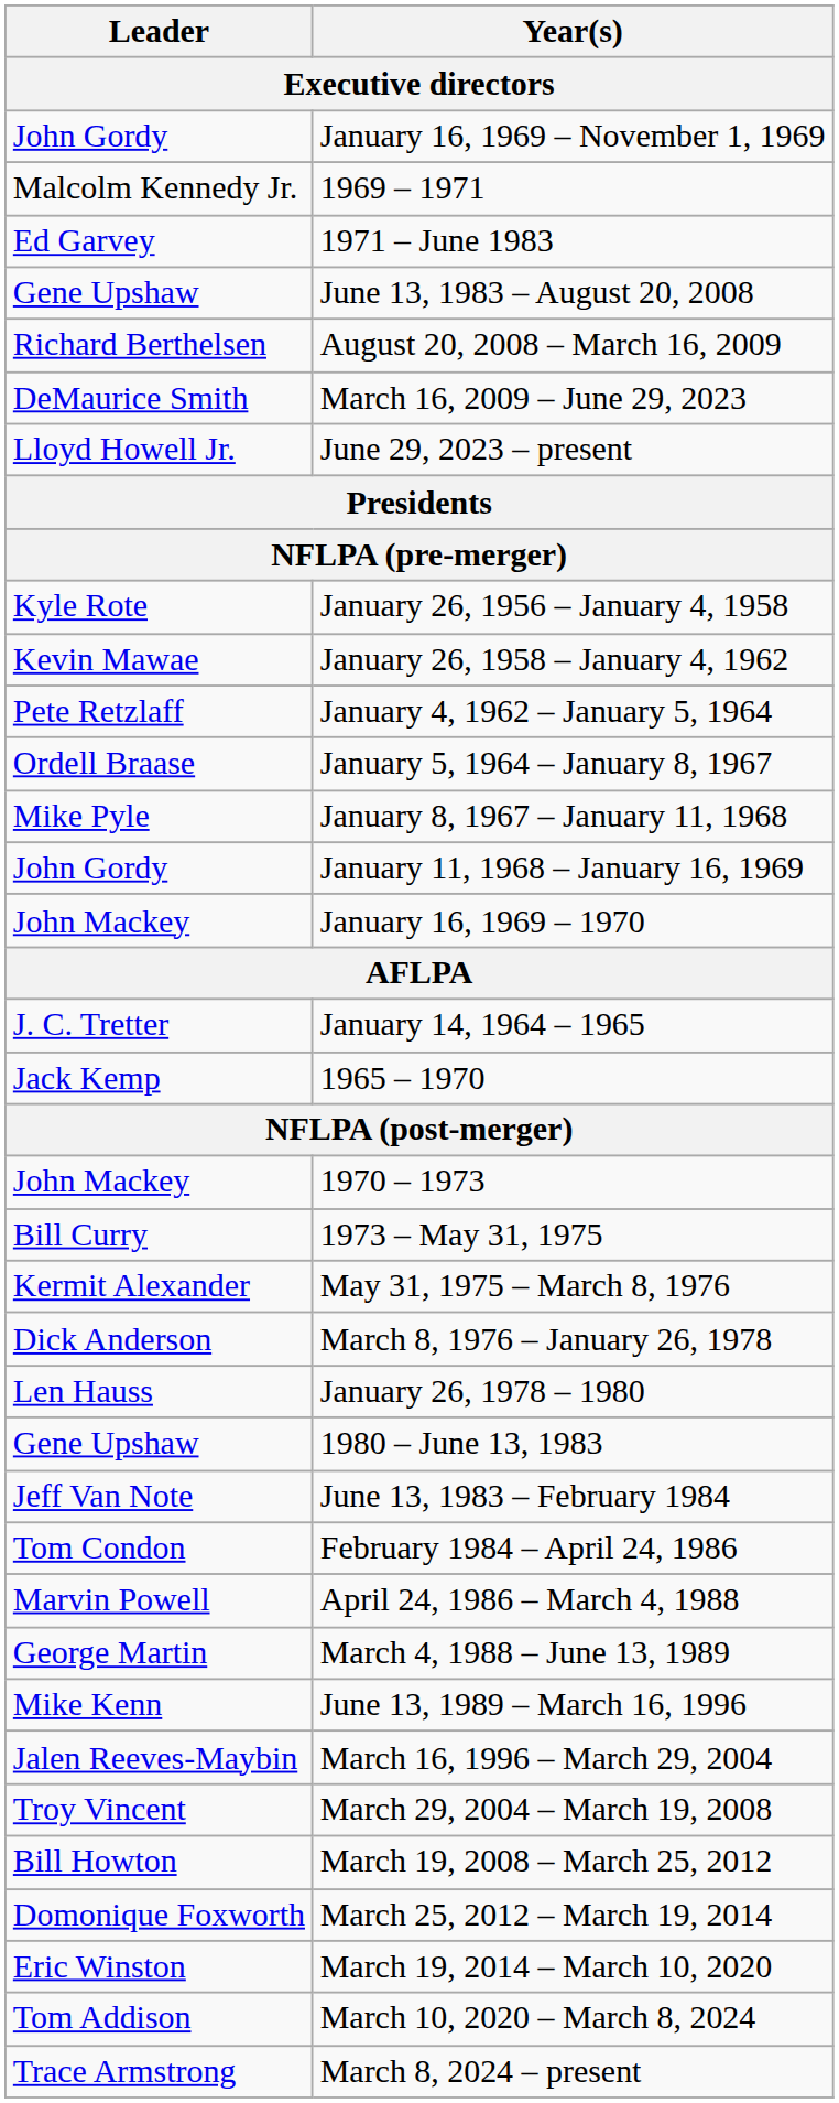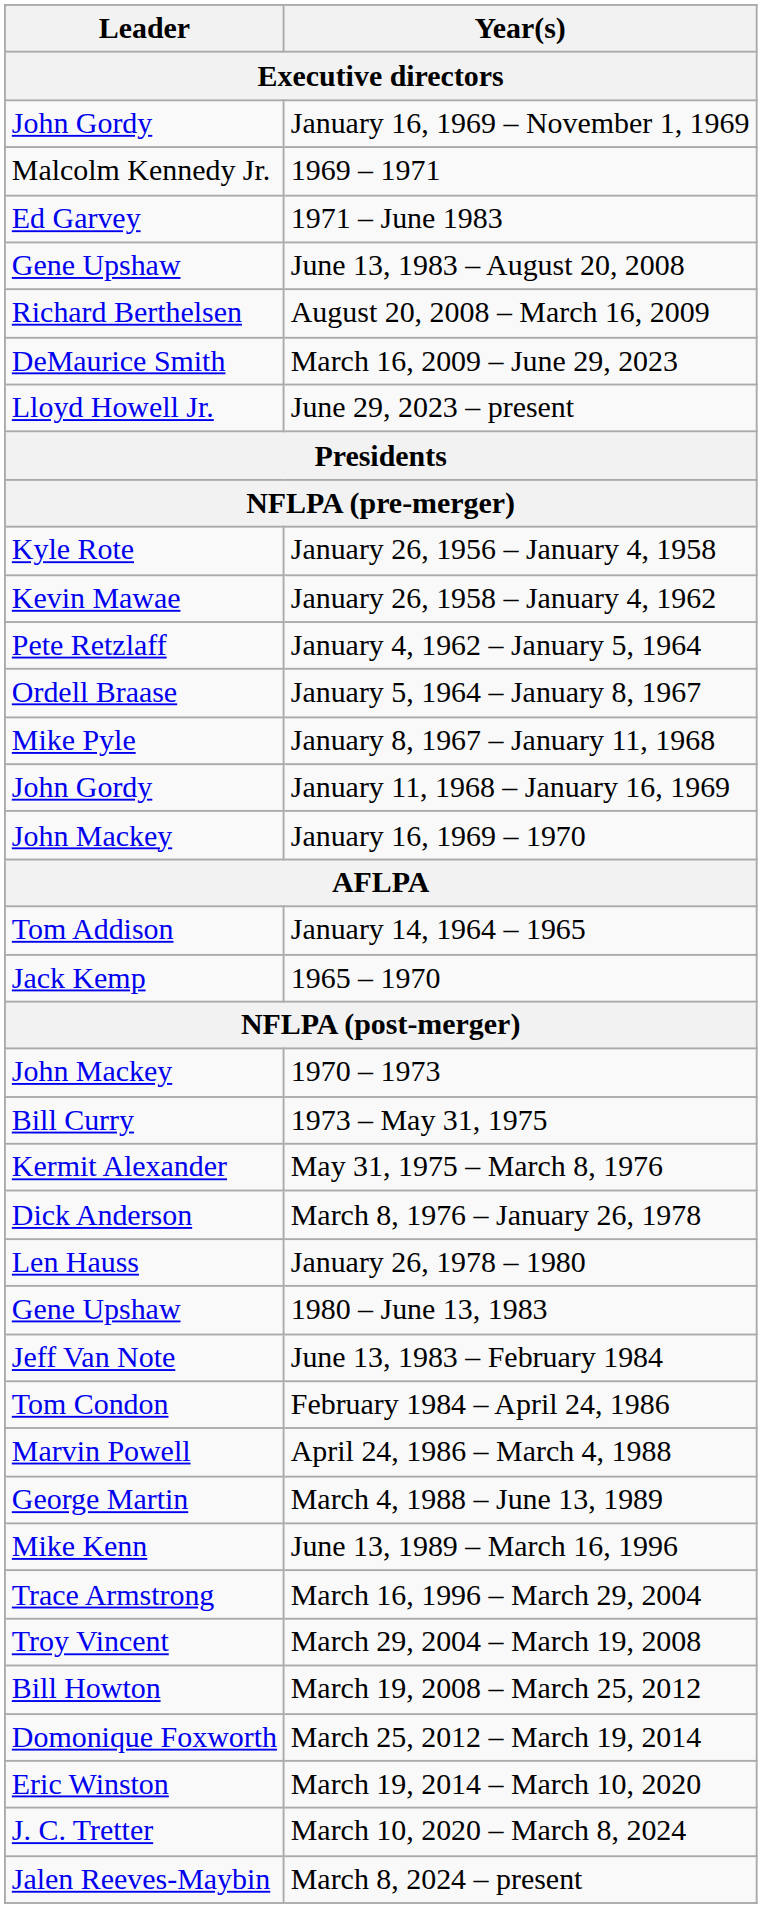January 14, 1964 – 1965 | Leader: J. C. Tretter -> Tom Addison
March 16, 1996 – March 29, 2004 | Leader: Jalen Reeves-Maybin -> Trace Armstrong
March 10, 2020 – March 8, 2024 | Leader: Tom Addison -> J. C. Tretter
March 8, 2024 – present | Leader: Trace Armstrong -> Jalen Reeves-Maybin
